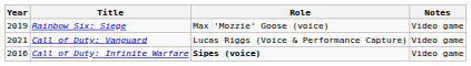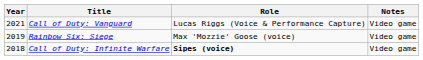rows swapped: Call of Duty: Vanguard <-> Rainbow Six: Siege
Call of Duty: Infinite Warfare | Year: 2016 -> 2018
